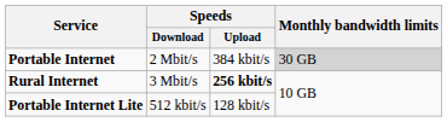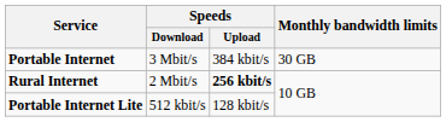Portable Internet | Speeds / Download: 2 Mbit/s -> 3 Mbit/s
Portable Internet | Monthly bandwidth limits: lightgrey background -> no background
Rural Internet | Speeds / Download: 3 Mbit/s -> 2 Mbit/s
